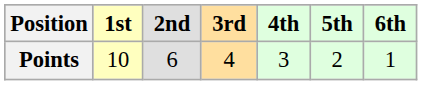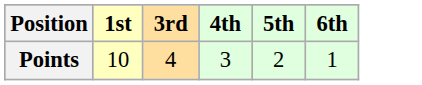- column: 2nd | 6
